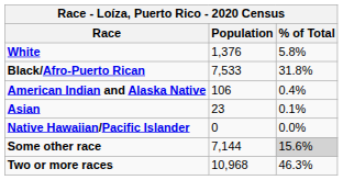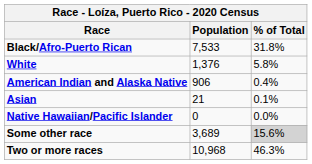rows swapped: White <-> Black/Afro-Puerto Rican
American Indian and Alaska Native | Population: 106 -> 906
Asian | Population: 23 -> 21
Some other race | Population: 7,144 -> 3,689
